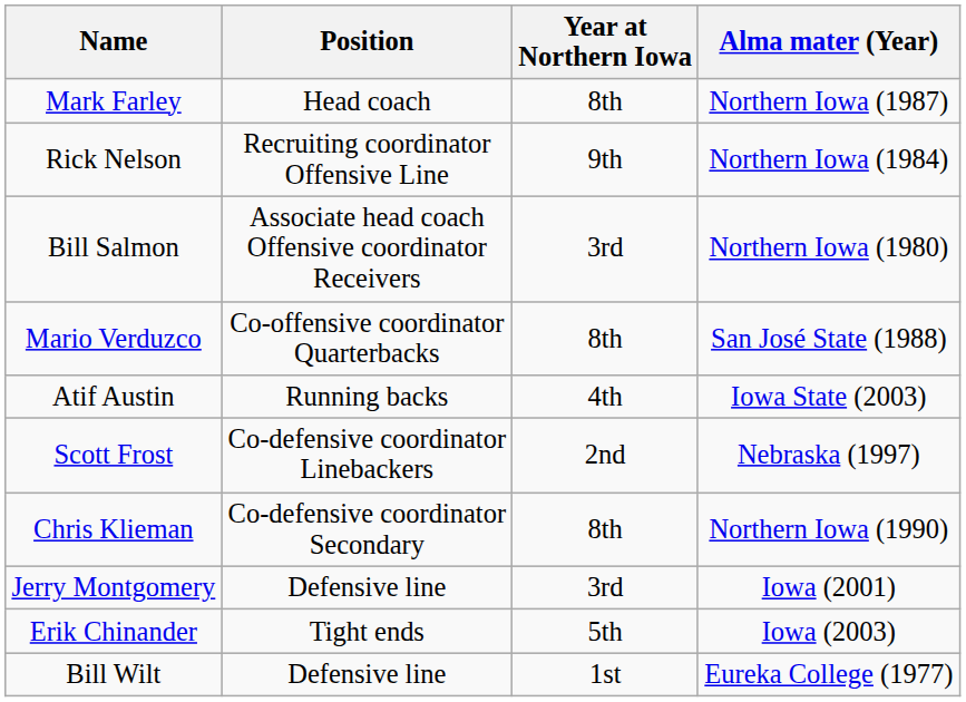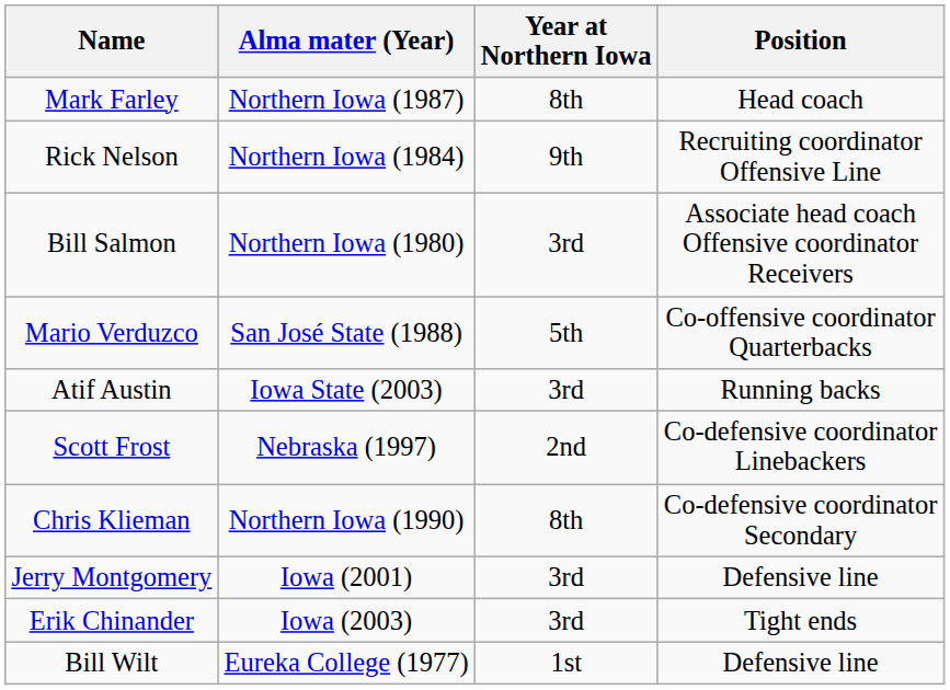columns swapped: Position <-> Alma mater (Year)
Mario Verduzco | Year at Northern Iowa: 8th -> 5th
Atif Austin | Year at Northern Iowa: 4th -> 3rd
Erik Chinander | Year at Northern Iowa: 5th -> 3rd
